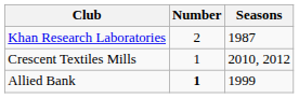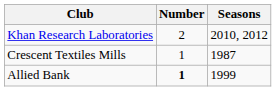Khan Research Laboratories | Seasons: 1987 -> 2010, 2012
Crescent Textiles Mills | Seasons: 2010, 2012 -> 1987
